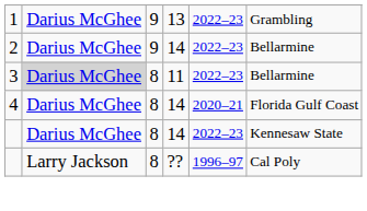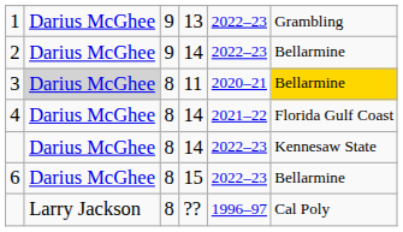3 | column 5: 2022–23 -> 2020–21
3 | column 6: no background -> gold background
4 | column 5: 2020–21 -> 2021–22
+ row: 6 | Darius McGhee | 8 | 15 | 2022–23 | Bellarmine
